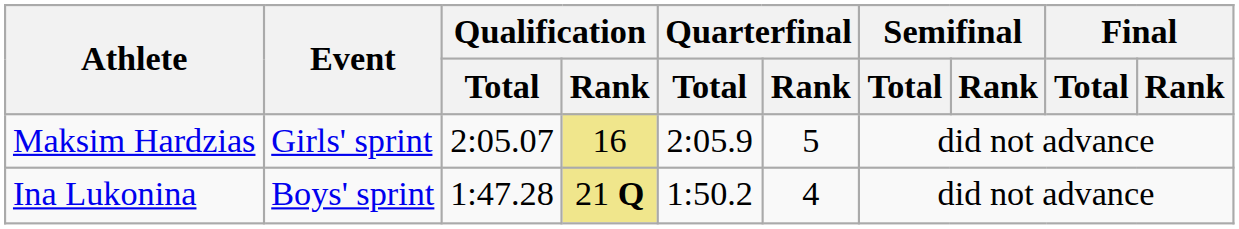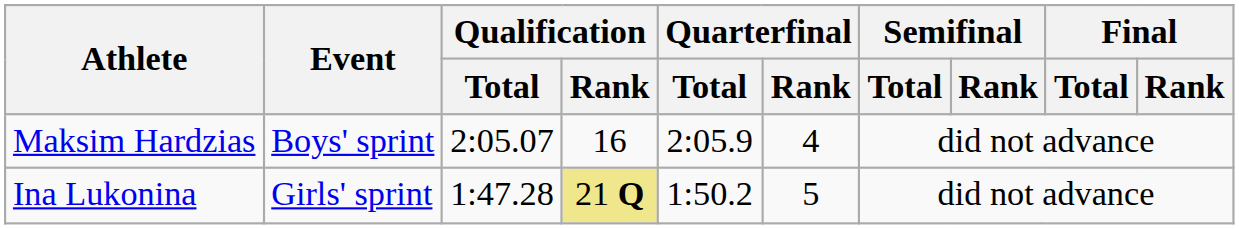Maksim Hardzias | Event: Girls' sprint -> Boys' sprint
Maksim Hardzias | Qualification / Rank: khaki background -> no background
Maksim Hardzias | Quarterfinal / Rank: 5 -> 4
Ina Lukonina | Event: Boys' sprint -> Girls' sprint
Ina Lukonina | Quarterfinal / Rank: 4 -> 5
